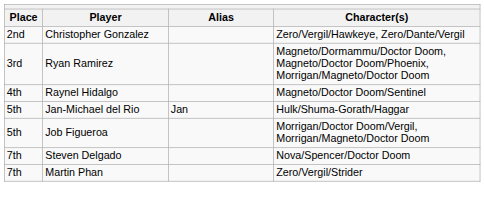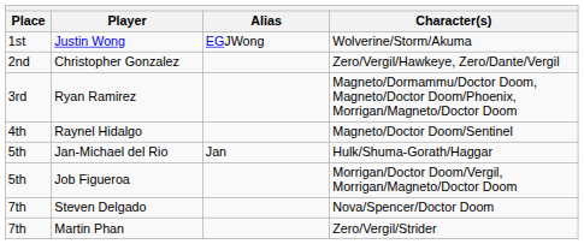+ row: 1st | Justin Wong | EGJWong | Wolverine/Storm/Akuma
